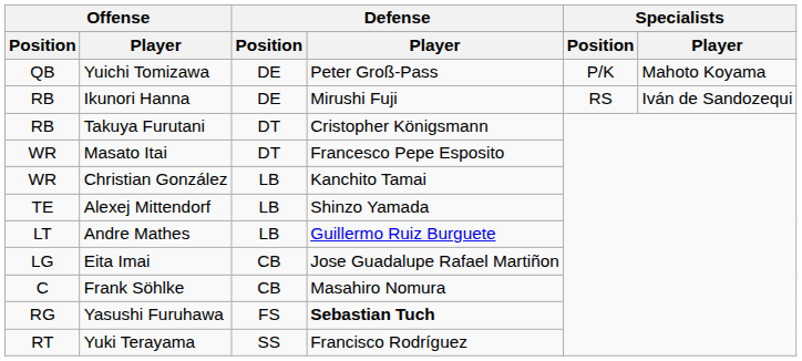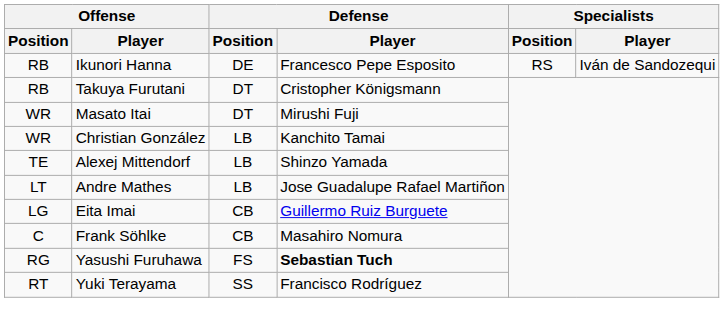- row: QB | Yuichi Tomizawa | DE | Peter Groß-Pass | P/K | Mahoto Koyama
Ikunori Hanna | Defense / Player: Mirushi Fuji -> Francesco Pepe Esposito
Masato Itai | Defense / Player: Francesco Pepe Esposito -> Mirushi Fuji
Andre Mathes | Defense / Player: Guillermo Ruiz Burguete -> Jose Guadalupe Rafael Martiñon
Eita Imai | Defense / Player: Jose Guadalupe Rafael Martiñon -> Guillermo Ruiz Burguete
